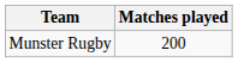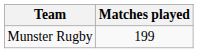Munster Rugby | Matches played: 200 -> 199
